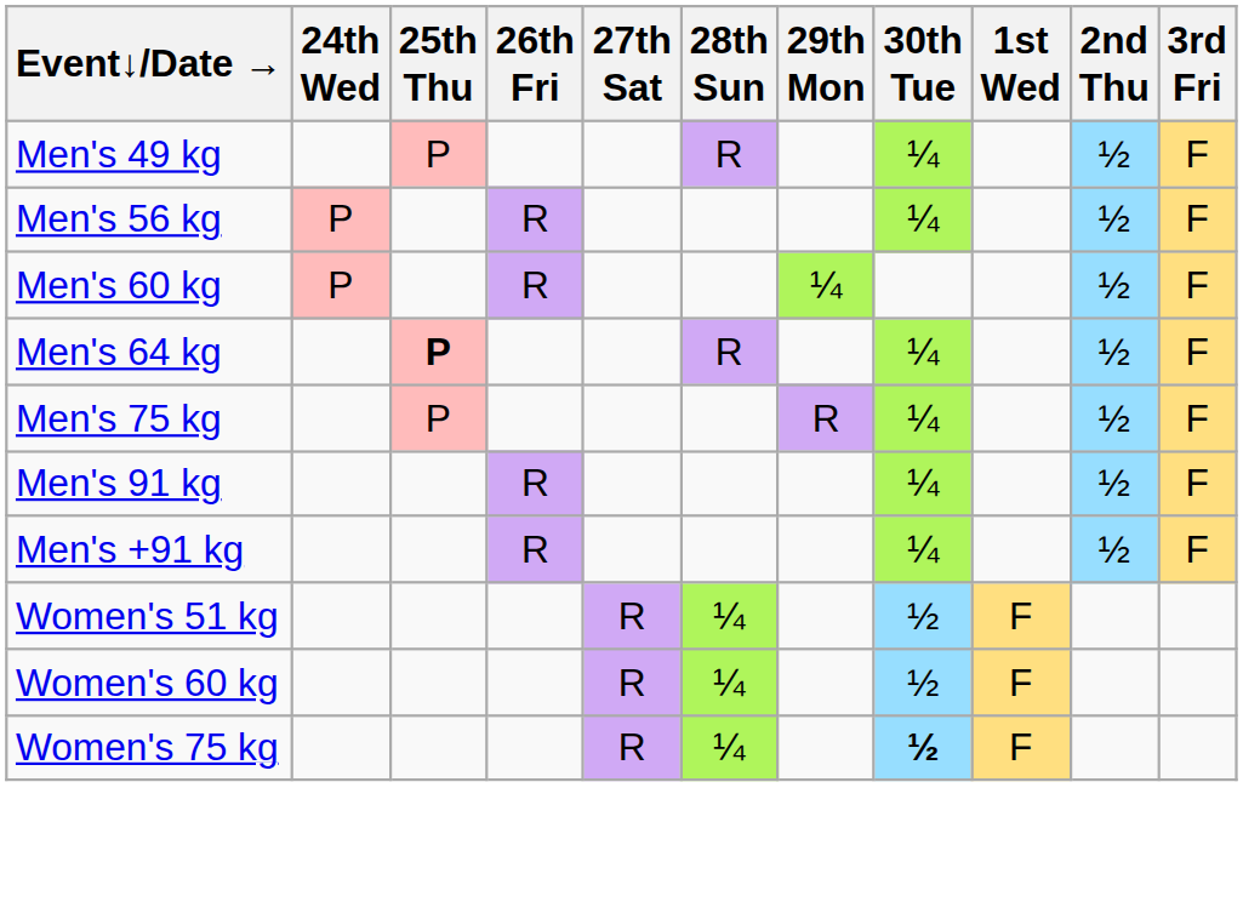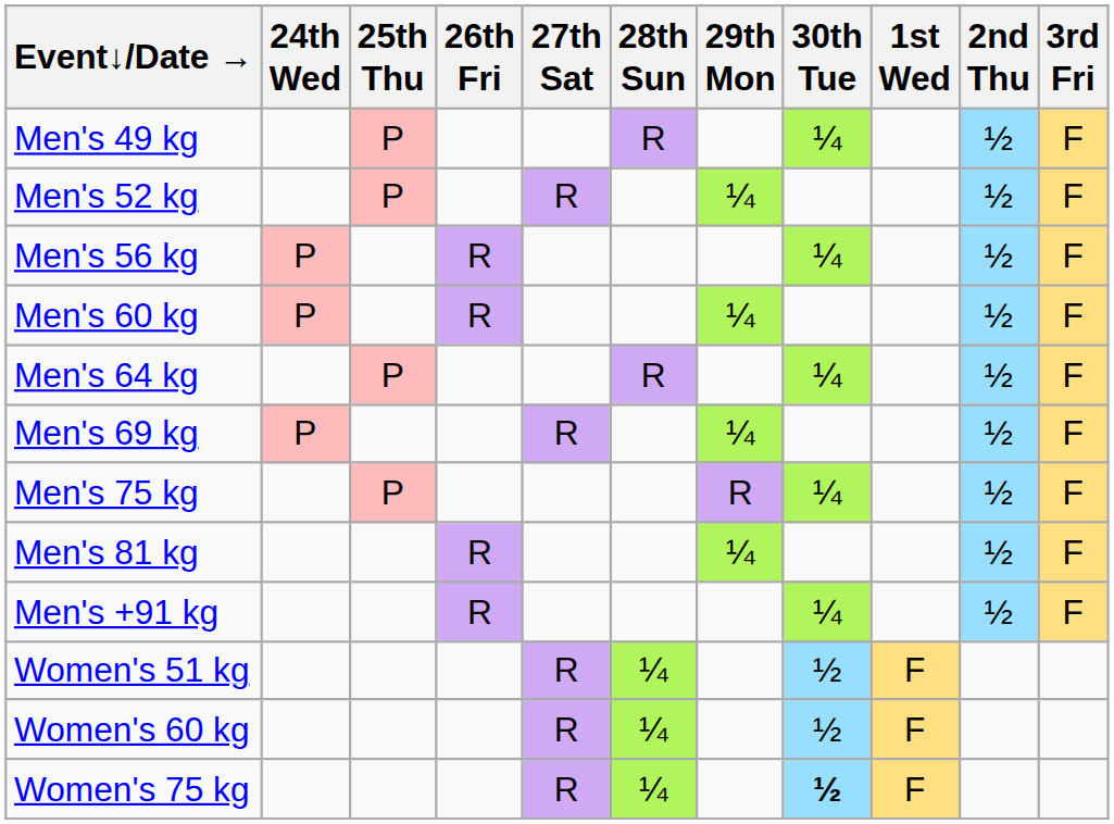+ row: Men's 52 kg | P | R | ¼ | ½ | F
Men's 64 kg | 25th Thu: bold -> normal
+ row: Men's 69 kg | P | R | ¼ | ½ | F
+ row: Men's 81 kg | R | ¼ | ½ | F
- row: Men's 91 kg | R | ¼ | ½ | F
